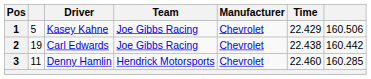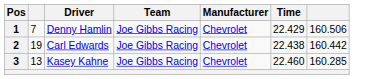1 | column 2: 5 -> 7
1 | Driver: Kasey Kahne -> Denny Hamlin
3 | column 2: 11 -> 13
3 | Driver: Denny Hamlin -> Kasey Kahne
3 | Team: Hendrick Motorsports -> Joe Gibbs Racing
